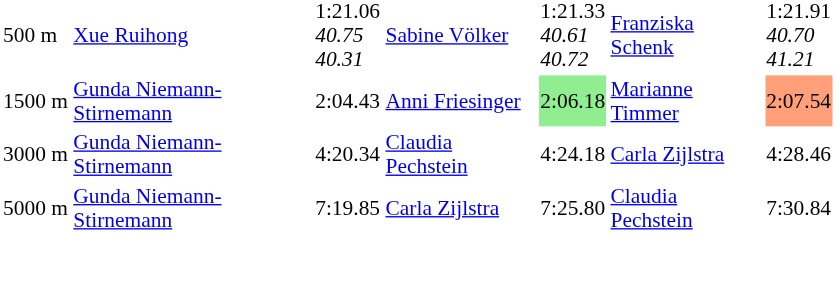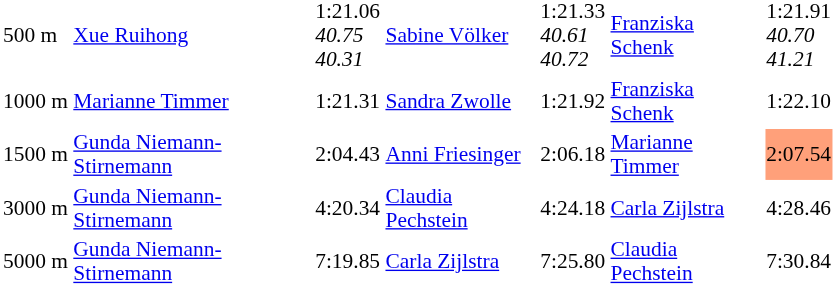+ row: 1000 m | Marianne Timmer | 1:21.31 | Sandra Zwolle | 1:21.92 | Franziska Schenk | 1:22.10
Anni Friesinger | column 5: lightgreen background -> no background
